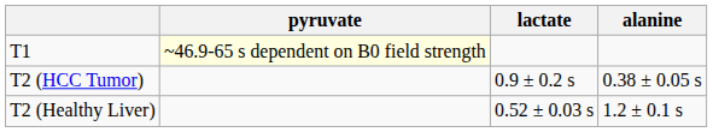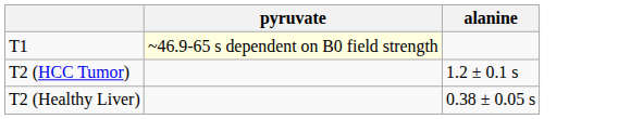- column: lactate | 0.9 ± 0.2 s | 0.52 ± 0.03 s
T2 (HCC Tumor) | alanine: 0.38 ± 0.05 s -> 1.2 ± 0.1 s
T2 (Healthy Liver) | alanine: 1.2 ± 0.1 s -> 0.38 ± 0.05 s
